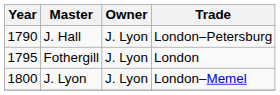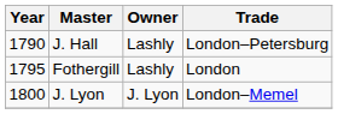J. Hall | Owner: J. Lyon -> Lashly
Fothergill | Owner: J. Lyon -> Lashly
